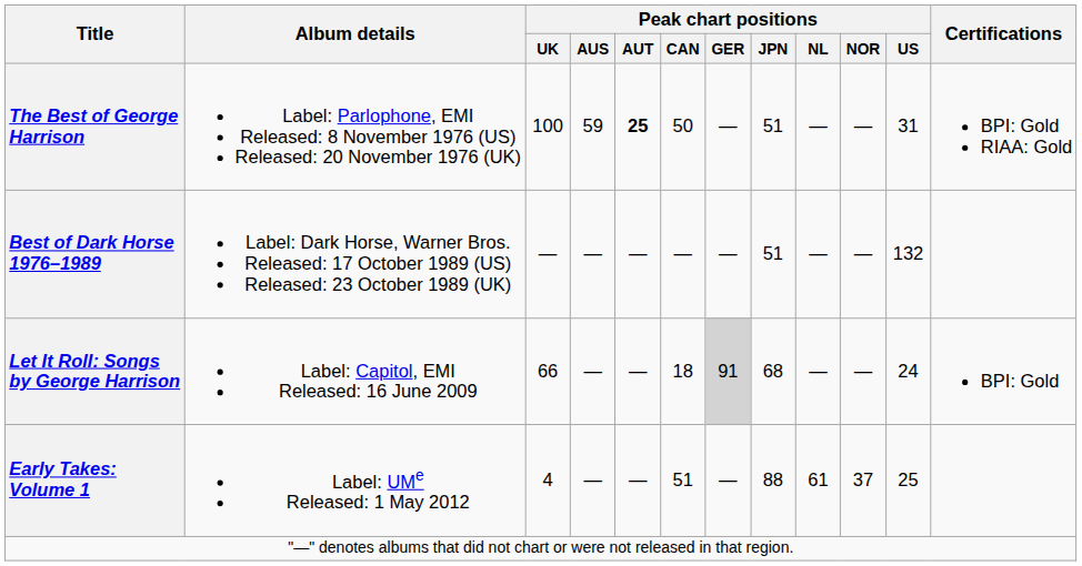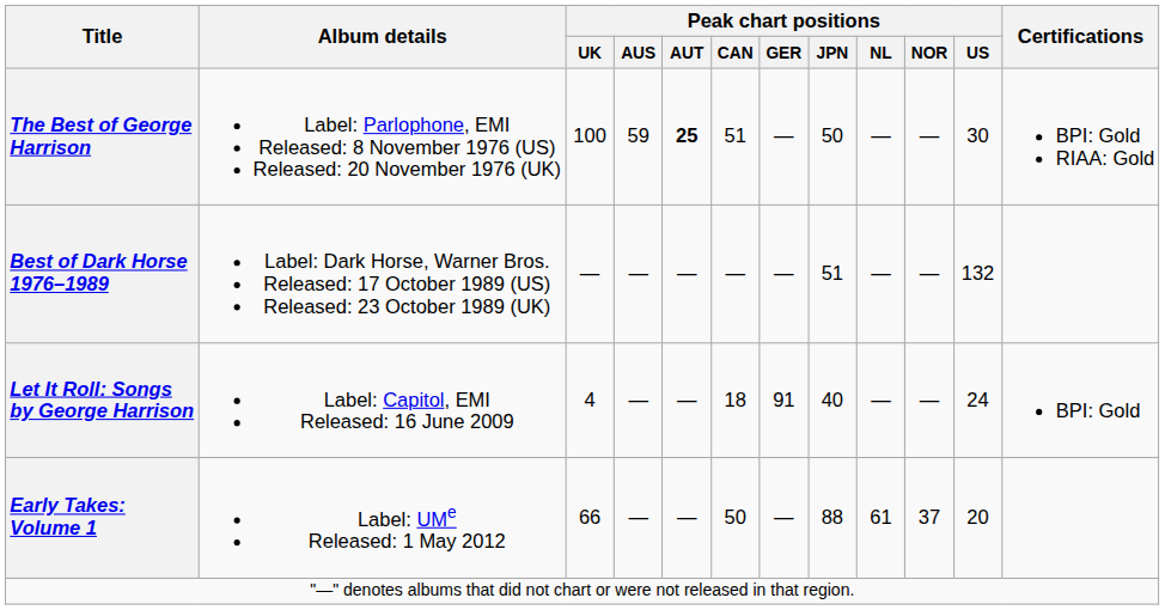The Best of George Harrison | Peak chart positions / CAN: 50 -> 51
The Best of George Harrison | Peak chart positions / JPN: 51 -> 50
The Best of George Harrison | Peak chart positions / US: 31 -> 30
Let It Roll: Songs by George Harrison | Peak chart positions / UK: 66 -> 4
Let It Roll: Songs by George Harrison | Peak chart positions / GER: lightgrey background -> no background
Let It Roll: Songs by George Harrison | Peak chart positions / JPN: 68 -> 40
Early Takes: Volume 1 | Peak chart positions / UK: 4 -> 66
Early Takes: Volume 1 | Peak chart positions / CAN: 51 -> 50
Early Takes: Volume 1 | Peak chart positions / US: 25 -> 20
